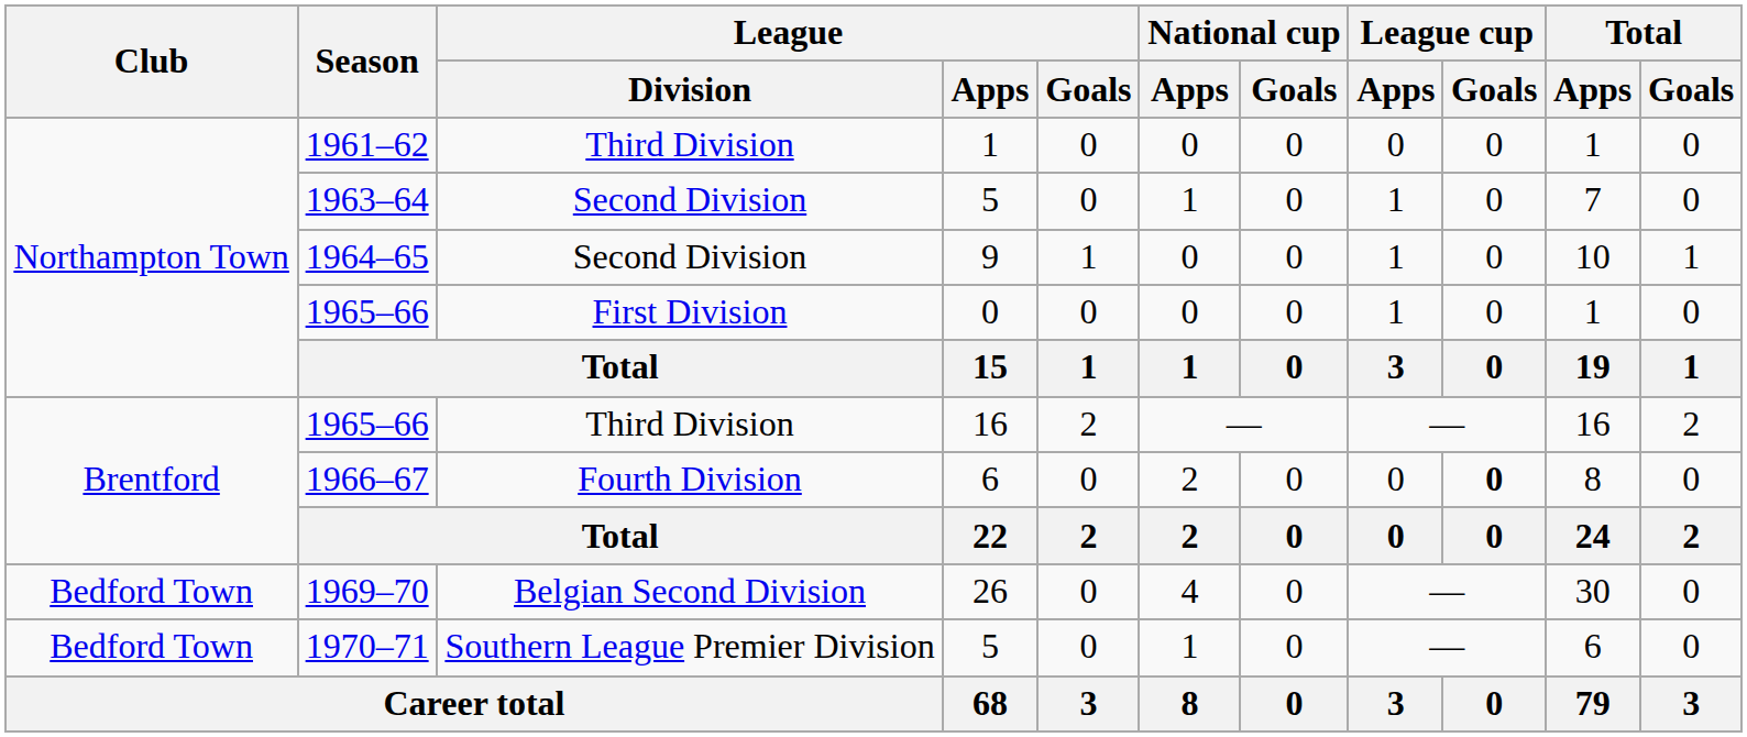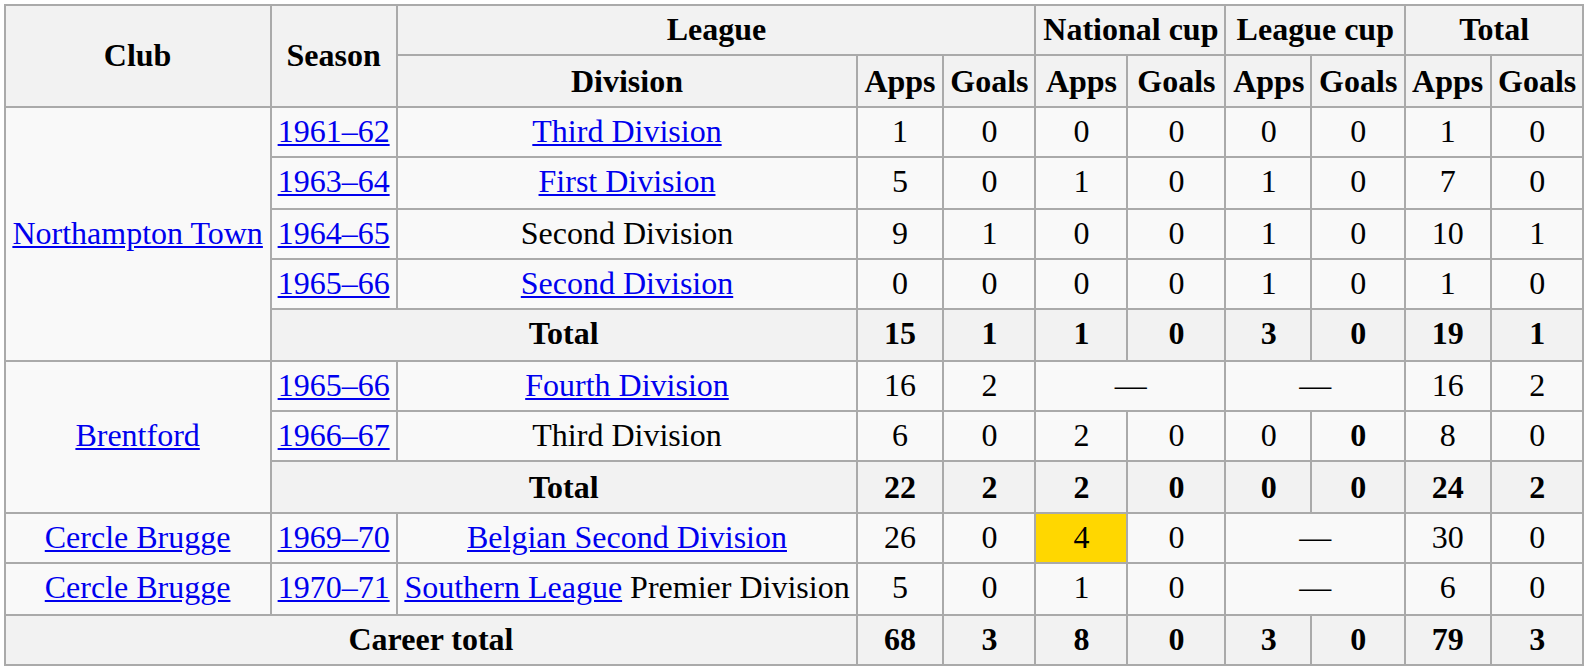1963–64 | League / Division: Second Division -> First Division
1965–66 / 0 | League / Division: First Division -> Second Division
1965–66 / 16 | League / Division: Third Division -> Fourth Division
1966–67 | League / Division: Fourth Division -> Third Division
1969–70 | Club: Bedford Town -> Cercle Brugge
1969–70 | National cup / Apps: no background -> gold background
1970–71 | Club: Bedford Town -> Cercle Brugge
